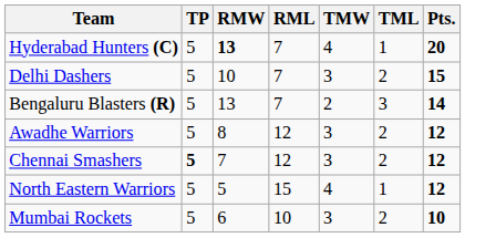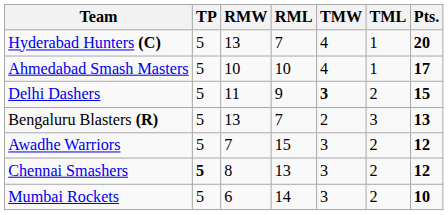Hyderabad Hunters (C) | RMW: bold -> normal
+ row: Ahmedabad Smash Masters | 5 | 10 | 10 | 4 | 1 | 17
Delhi Dashers | RMW: 10 -> 11
Delhi Dashers | RML: 7 -> 9
Delhi Dashers | TMW: normal -> bold
Bengaluru Blasters (R) | Pts.: 14 -> 13
Awadhe Warriors | RMW: 8 -> 7
Awadhe Warriors | RML: 12 -> 15
Chennai Smashers | RMW: 7 -> 8
Chennai Smashers | RML: 12 -> 13
- row: North Eastern Warriors | 5 | 5 | 15 | 4 | 1 | 12
Mumbai Rockets | RML: 10 -> 14
